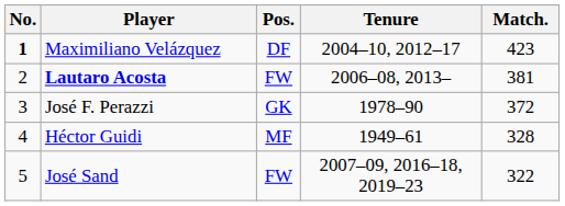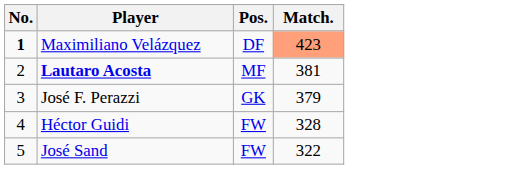- column: Tenure | 2004–10, 2012–17 | 2006–08, 2013– | 1978–90 | 1949–61 | 2007–09, 2016–18, 2019–23
Maximiliano Velázquez | Match.: no background -> lightsalmon background
Lautaro Acosta | Pos.: FW -> MF
José F. Perazzi | Match.: 372 -> 379
Héctor Guidi | Pos.: MF -> FW
